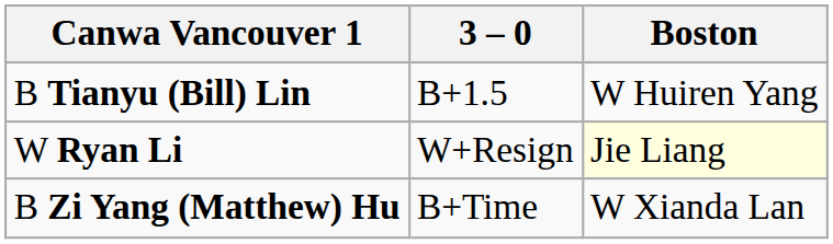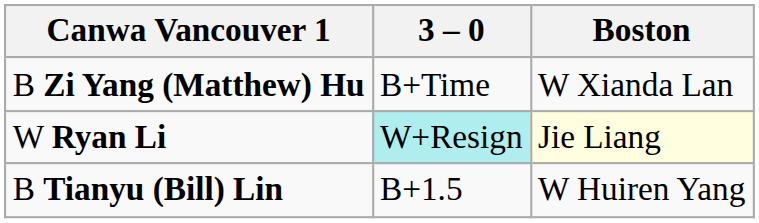rows swapped: B Zi Yang (Matthew) Hu <-> B Tianyu (Bill) Lin
W Ryan Li | 3 – 0: no background -> paleturquoise background
